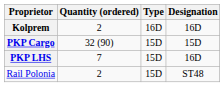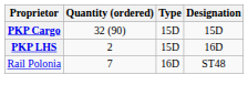- row: Kolprem | 2 | 16D | 16D
PKP LHS | Quantity (ordered): 7 -> 2
Rail Polonia | Quantity (ordered): 2 -> 7
Rail Polonia | Type: 15D -> 16D
